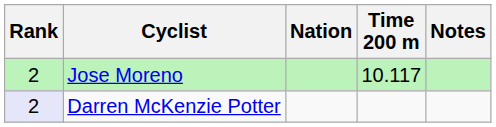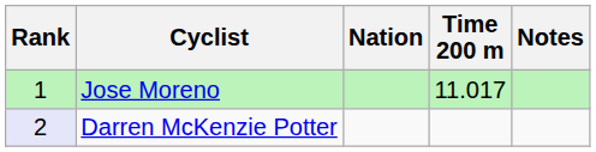Jose Moreno | Rank: 2 -> 1
Jose Moreno | Time 200 m: 10.117 -> 11.017
